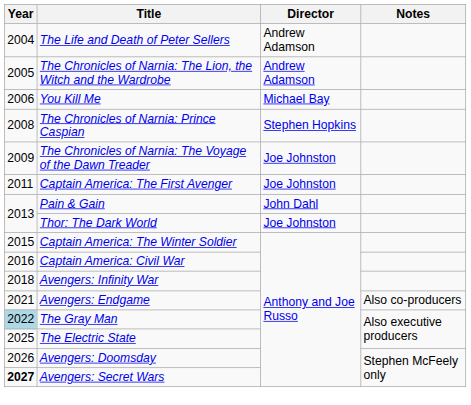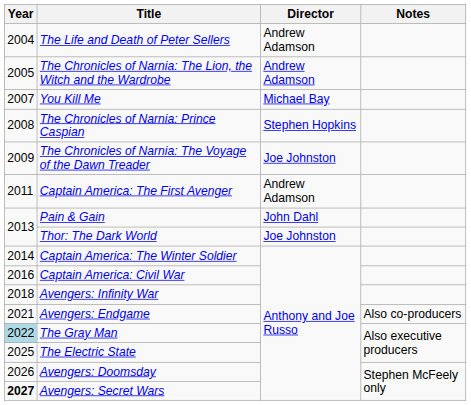You Kill Me | Year: 2006 -> 2007
Captain America: The First Avenger | Director: Joe Johnston -> Andrew Adamson
Captain America: The Winter Soldier | Year: 2015 -> 2014
